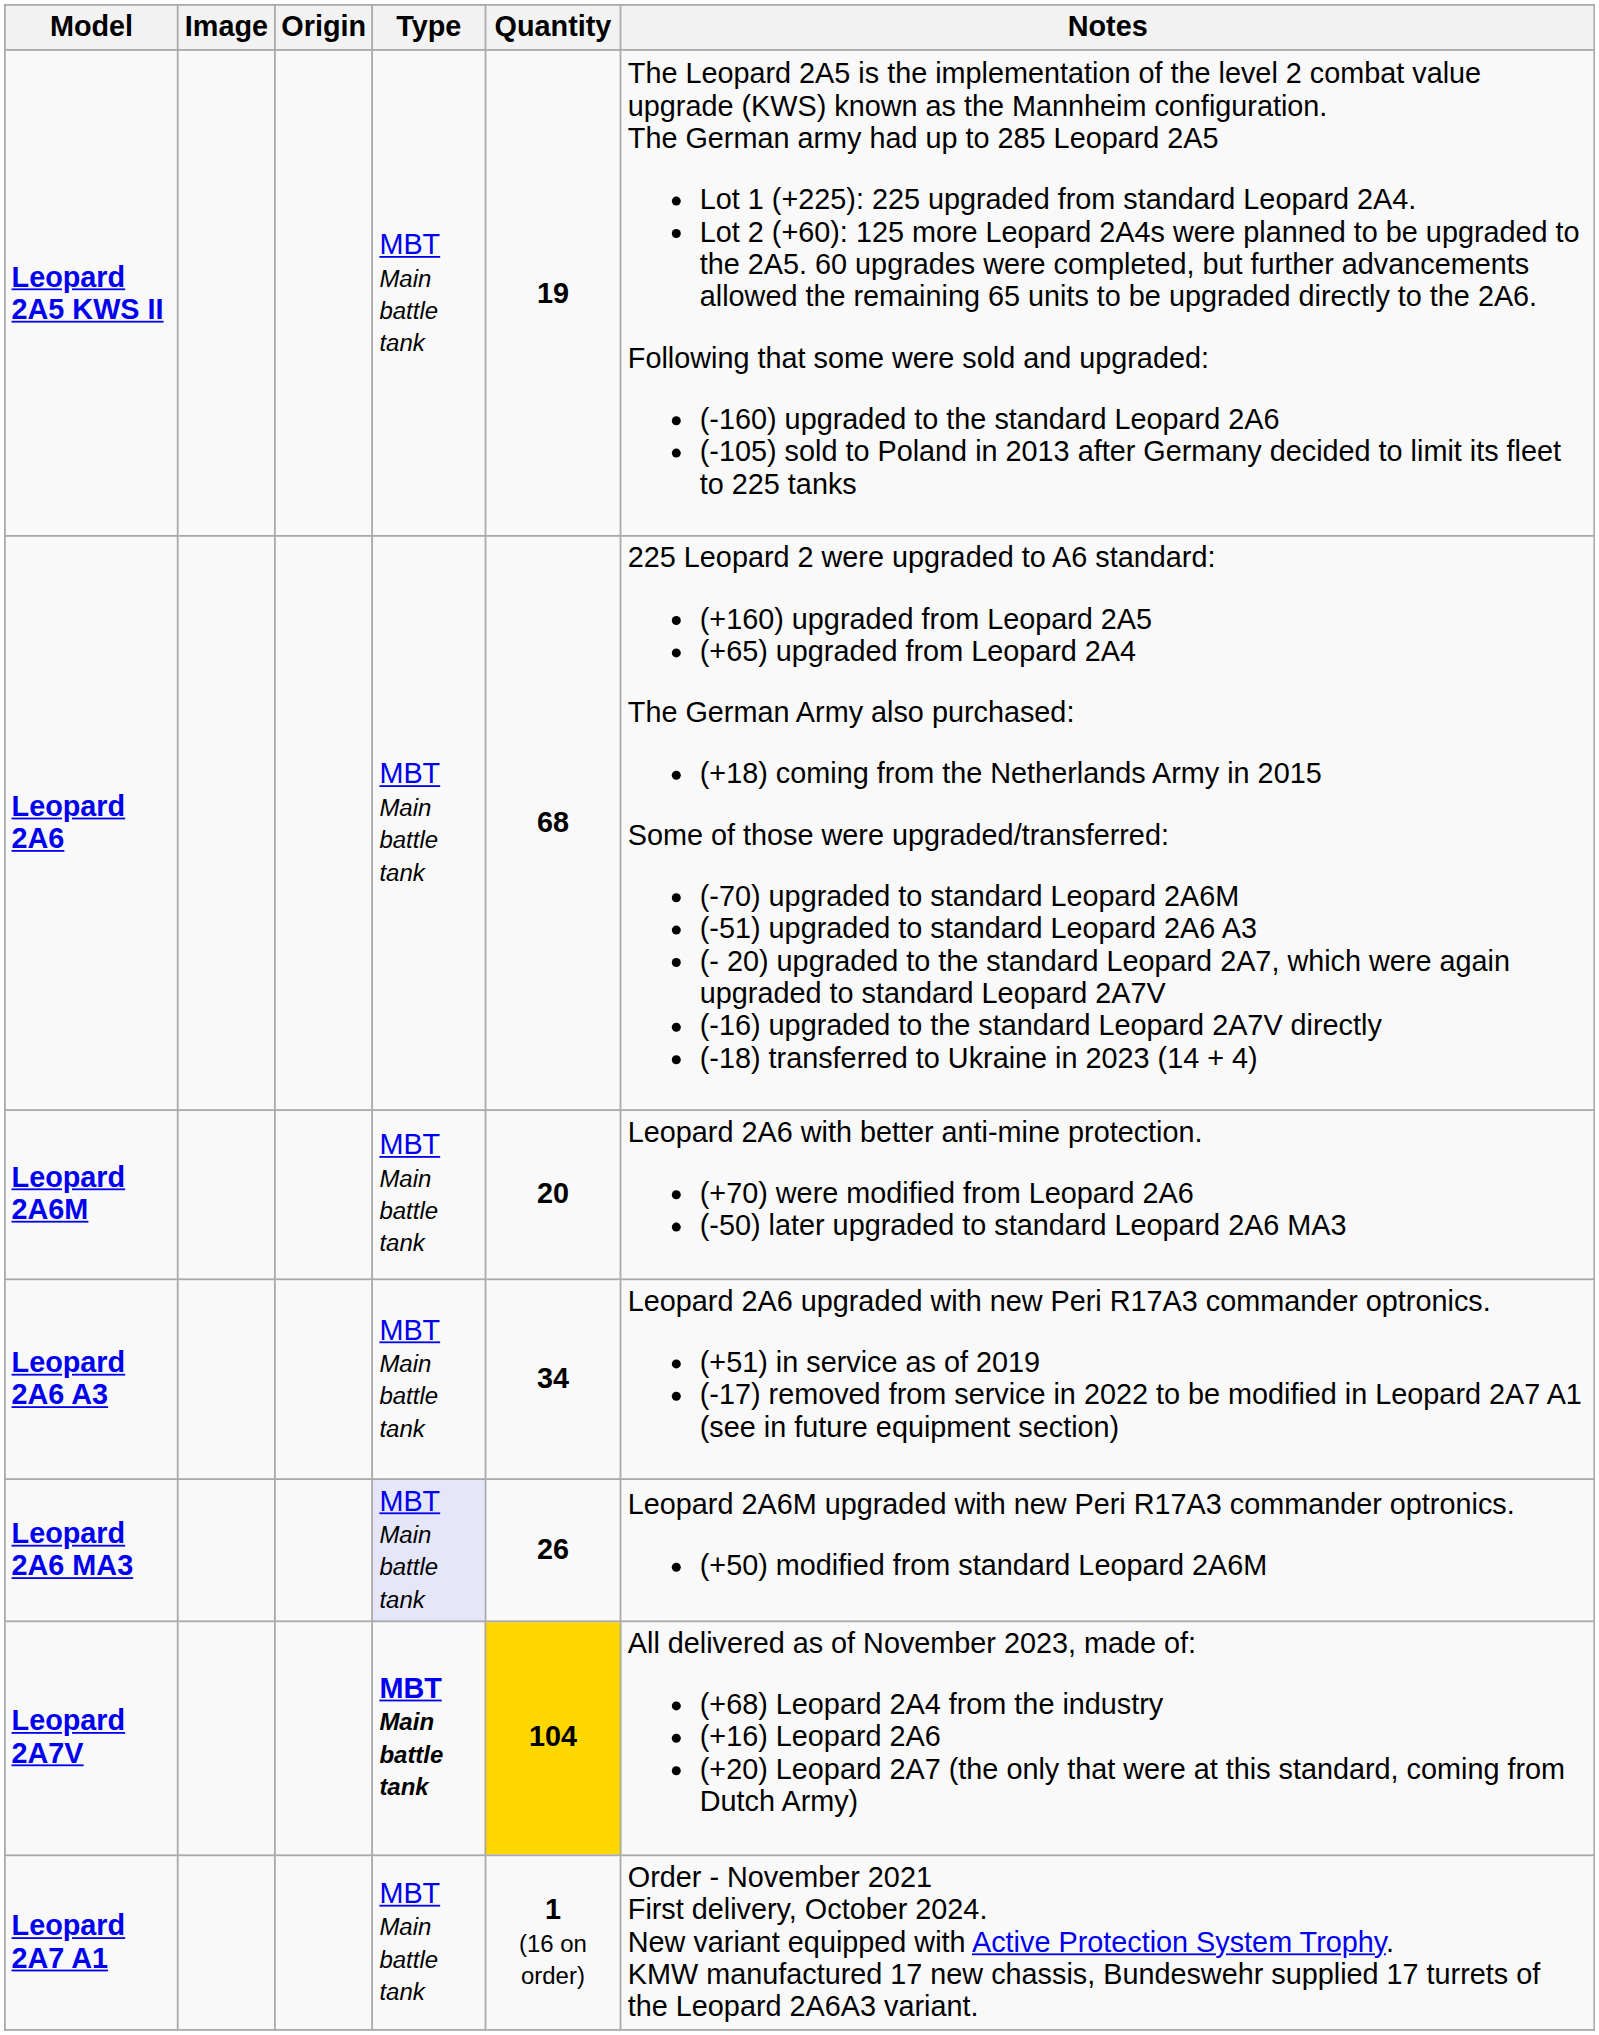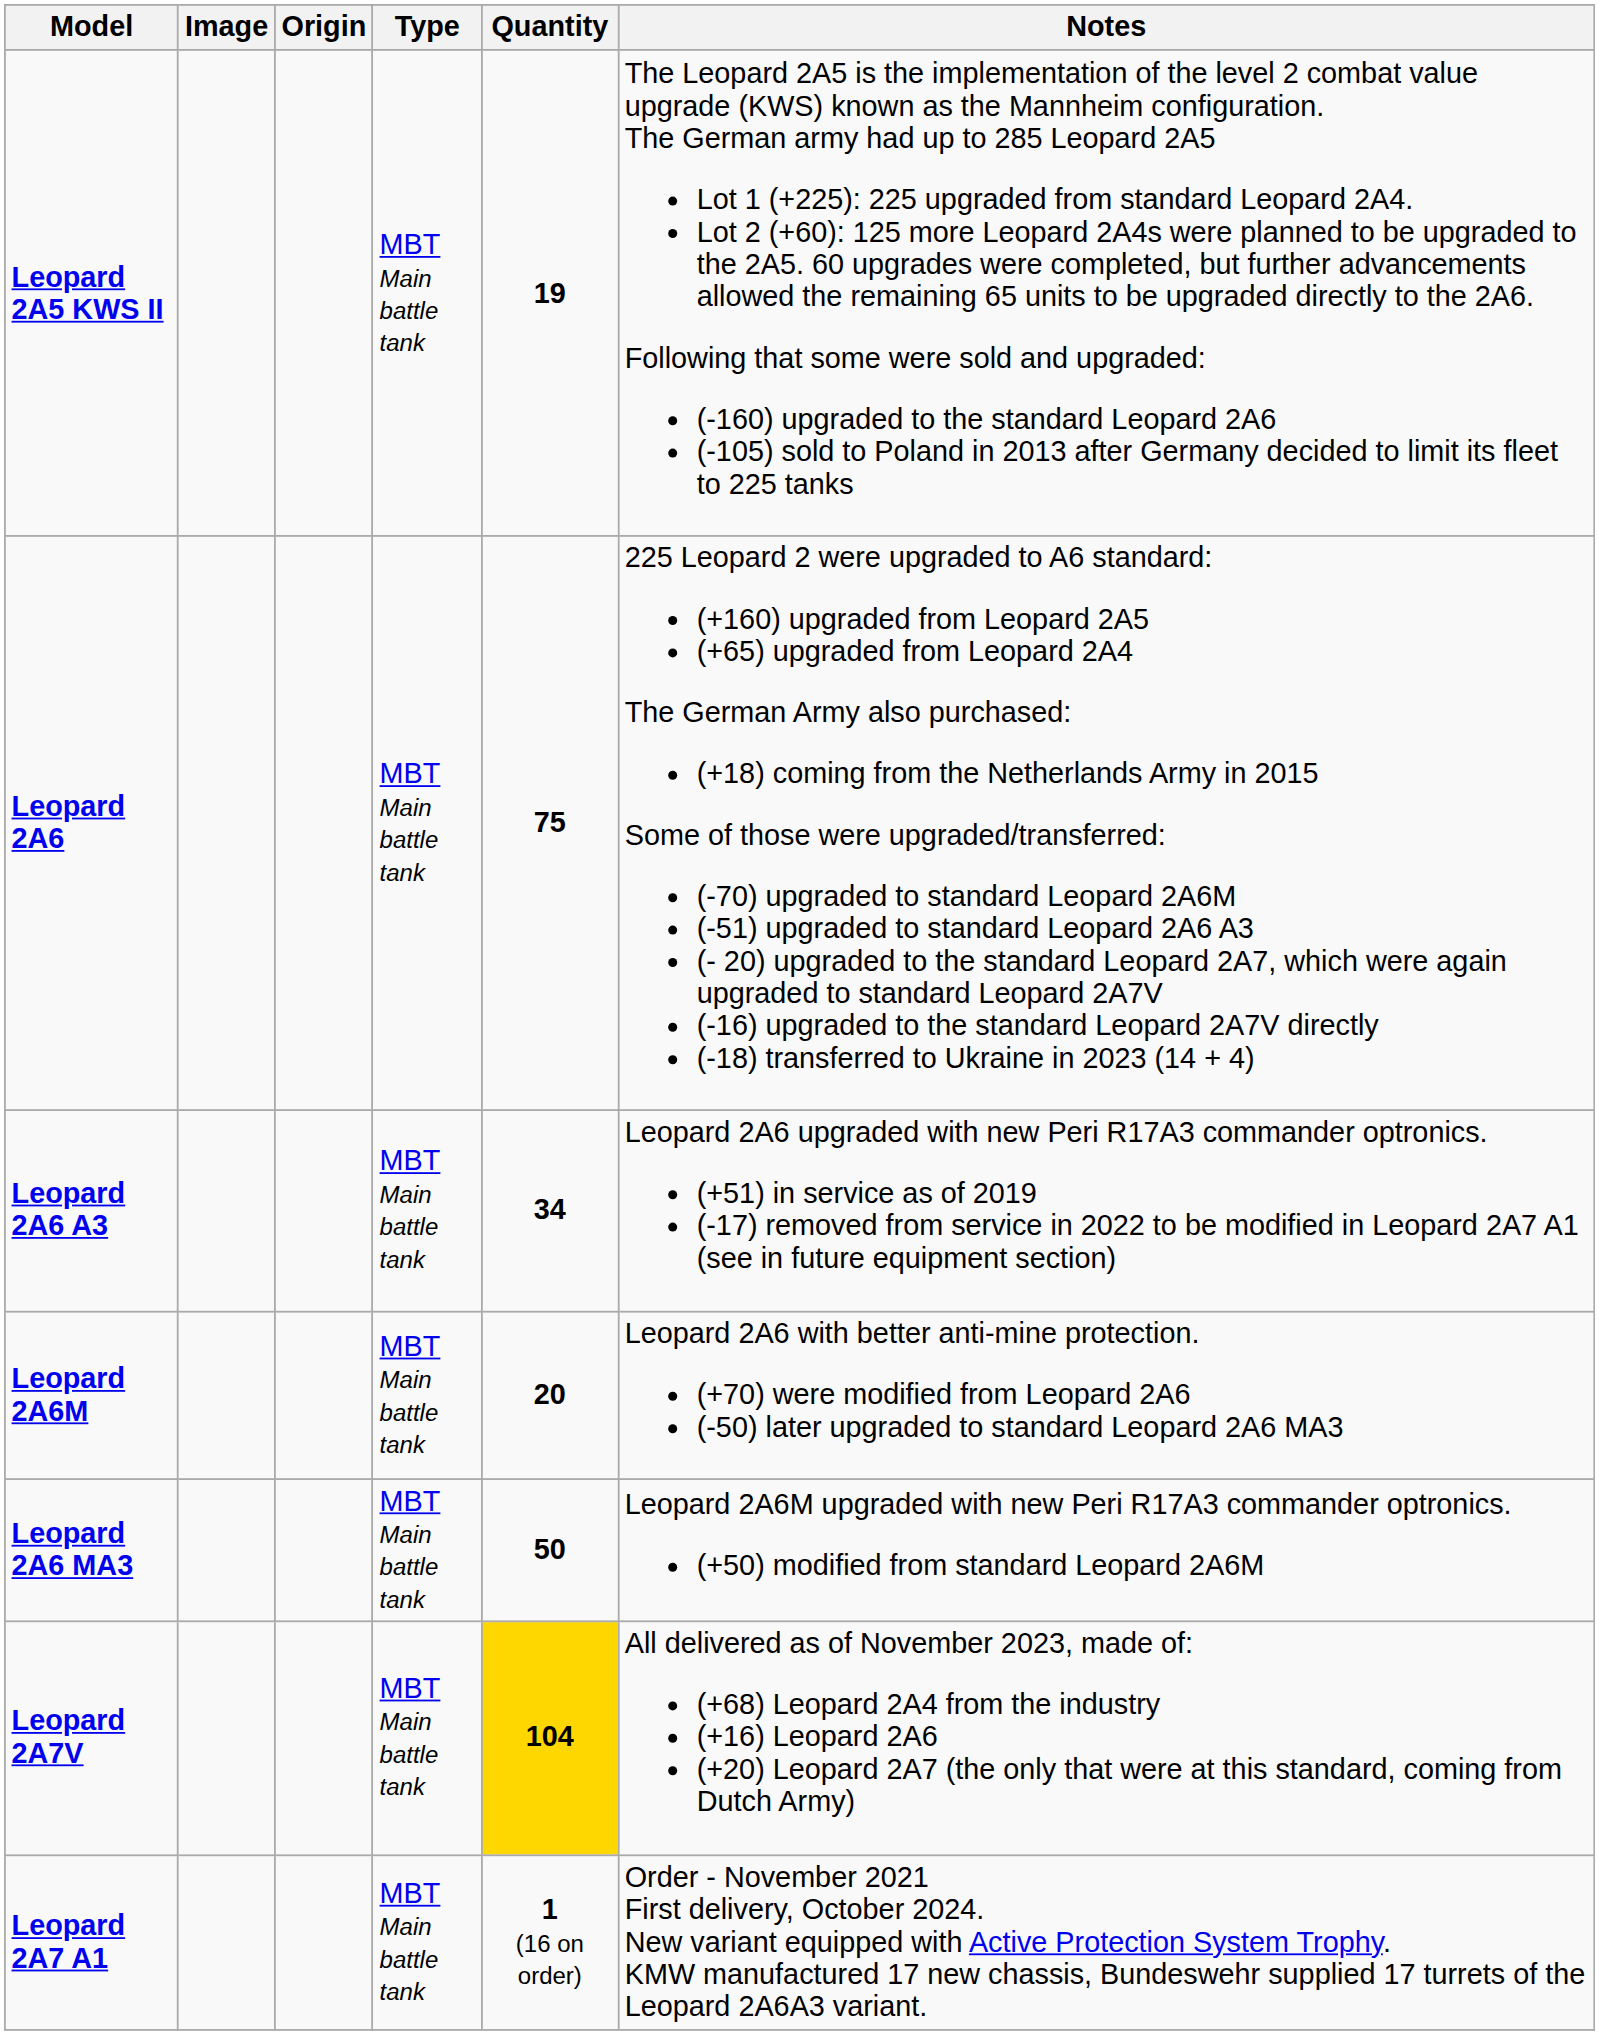Leopard 2A6 | Quantity: 68 -> 75
rows swapped: Leopard 2A6 A3 <-> Leopard 2A6M
Leopard 2A6 MA3 | Type: lavender background -> no background
Leopard 2A6 MA3 | Quantity: 26 -> 50
Leopard 2A7V | Type: bold -> normal
